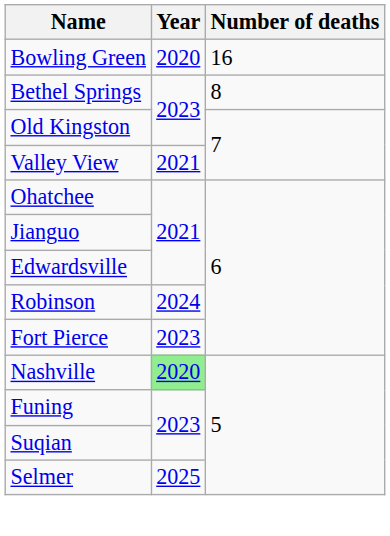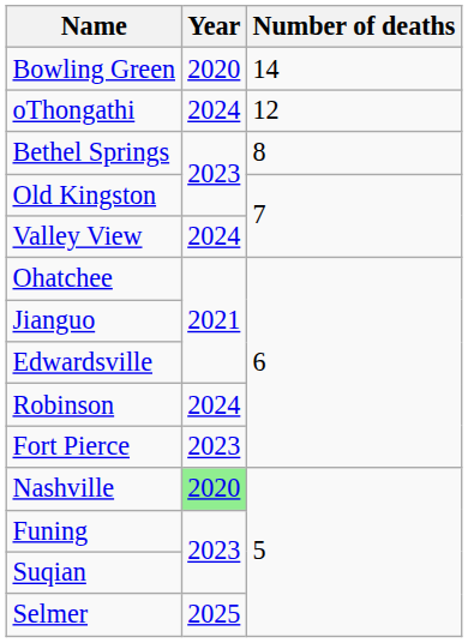Bowling Green | Number of deaths: 16 -> 14
+ row: oThongathi | 2024 | 12
Valley View | Year: 2021 -> 2024
